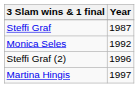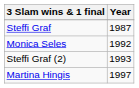Steffi Graf (2) | Year: 1996 -> 1993
